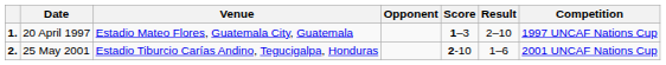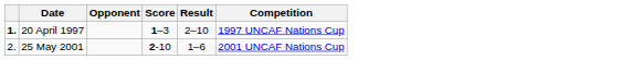- column: Venue | Estadio Mateo Flores, Guatemala City, Guatemala | Estadio Tiburcio Carías Andino, Tegucigalpa, Honduras
25 May 2001 | column 1: bold -> normal
